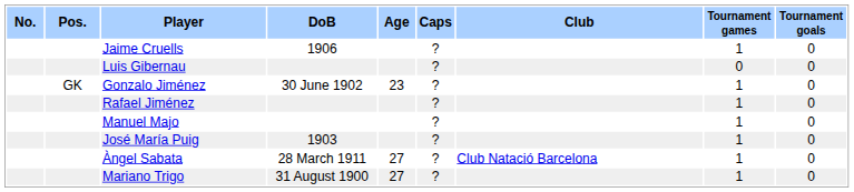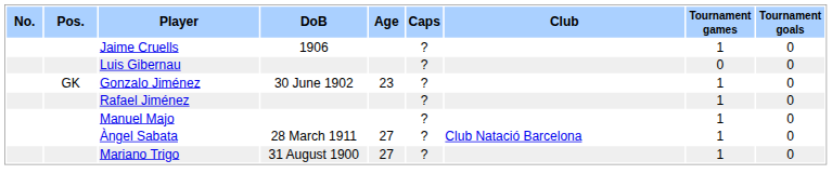- row: José María Puig | 1903 | ? | 1 | 0
